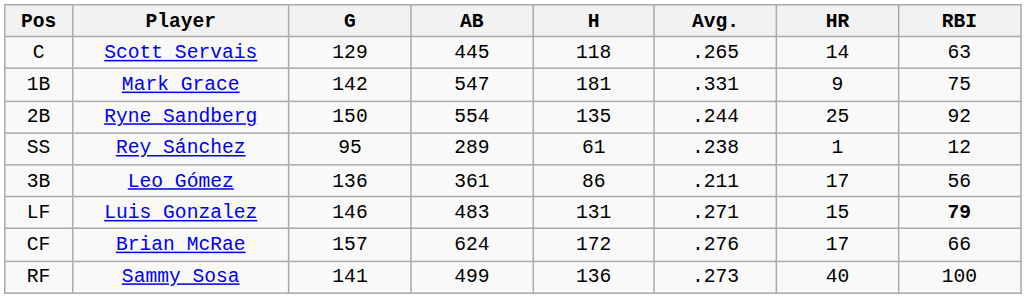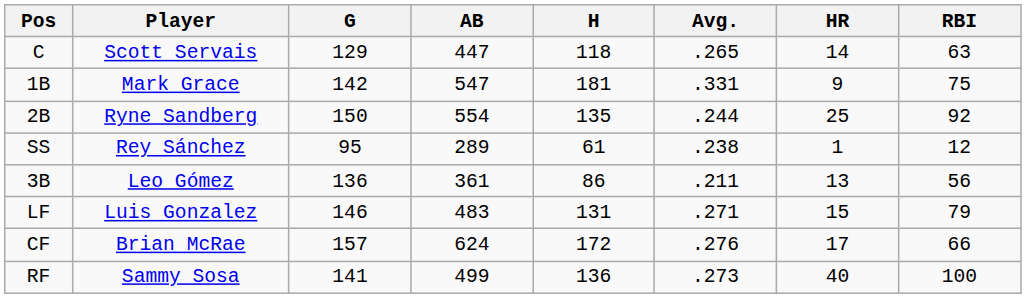C | AB: 445 -> 447
3B | HR: 17 -> 13
LF | RBI: bold -> normal
